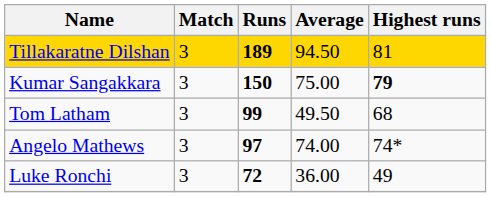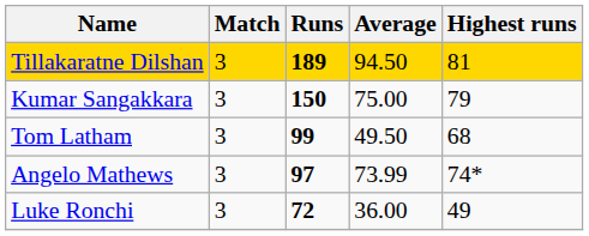Kumar Sangakkara | Highest runs: bold -> normal
Angelo Mathews | Average: 74.00 -> 73.99
